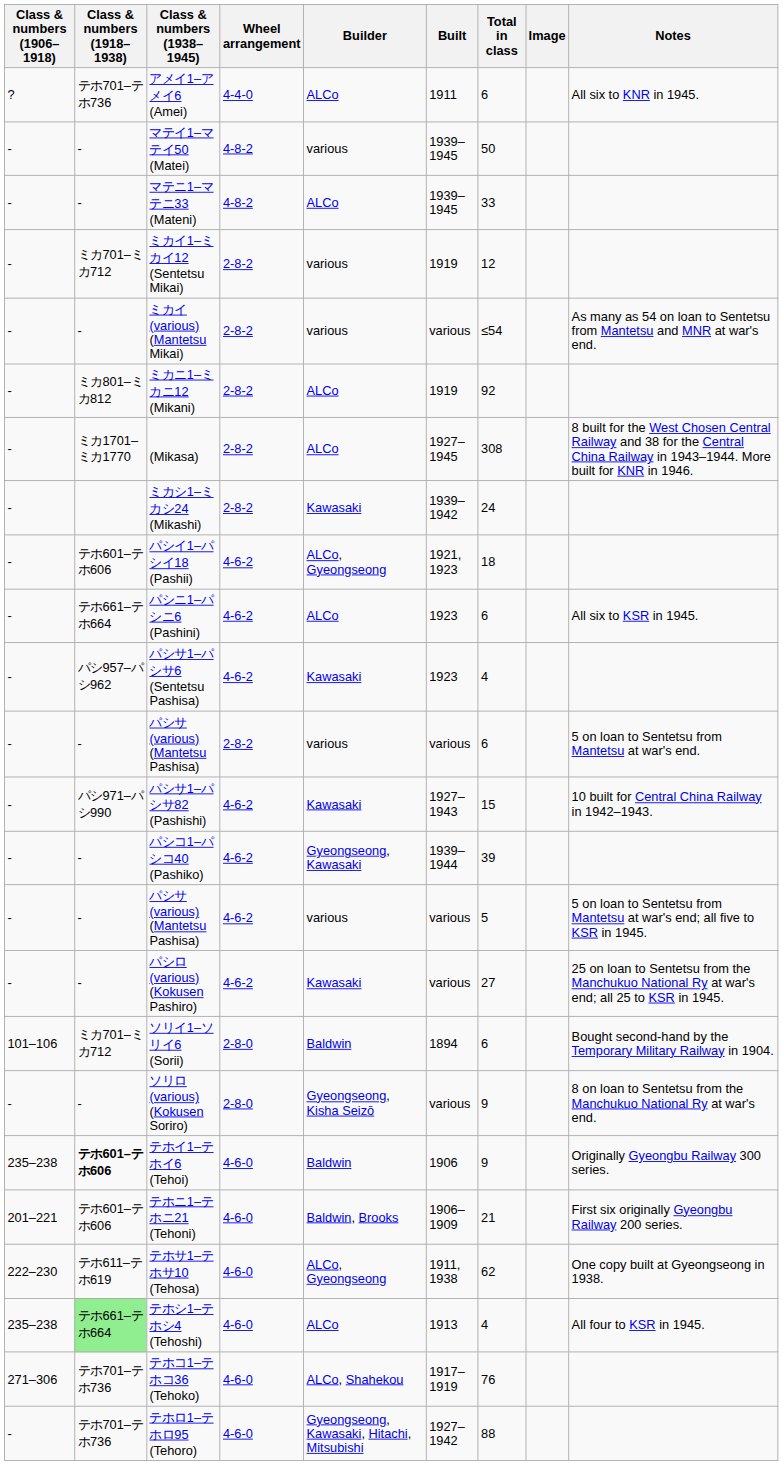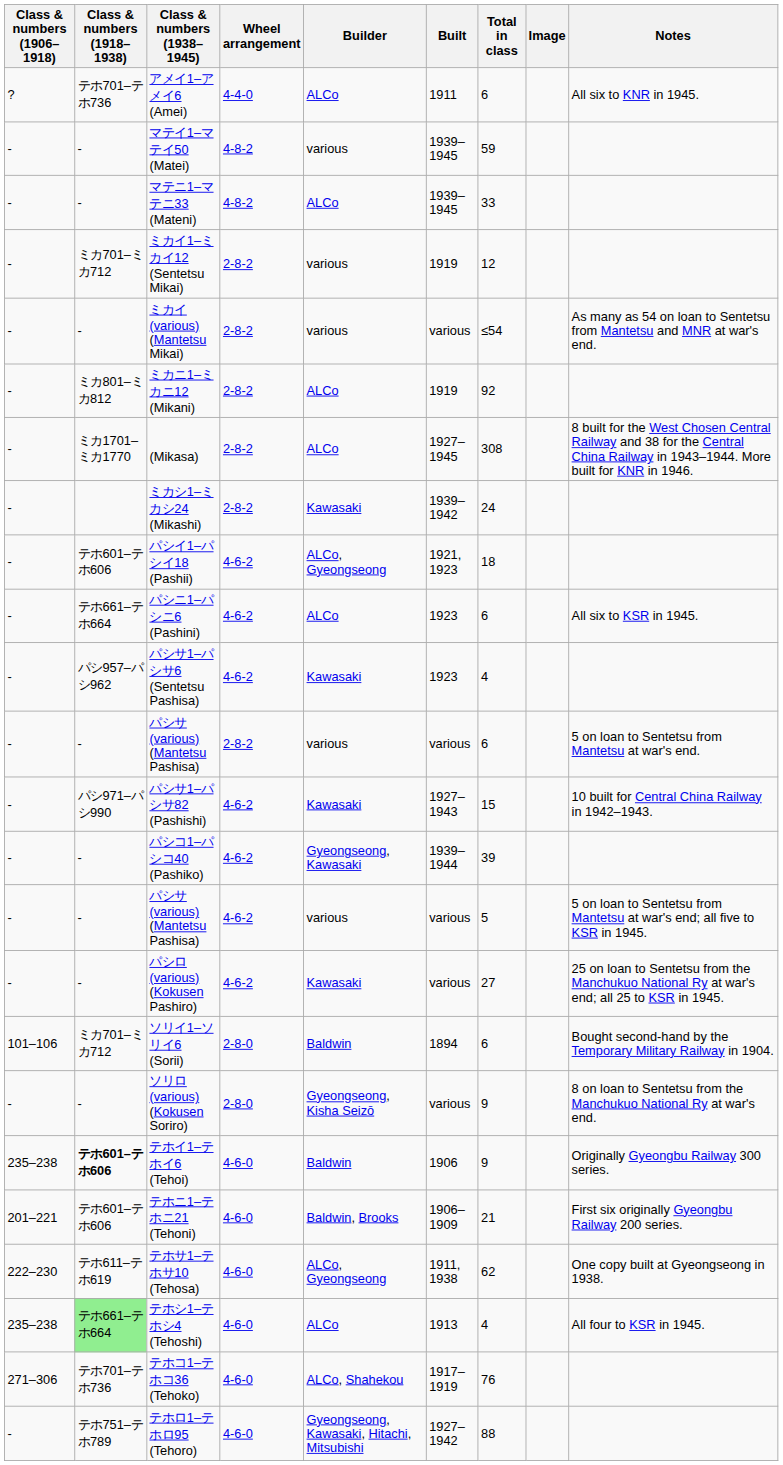マテイ1–マテイ50 (Matei) | Total in class: 50 -> 59
テホロ1–テホロ95 (Tehoro) | Class & numbers (1918–1938): テホ701–テホ736 -> テホ751–テホ789
